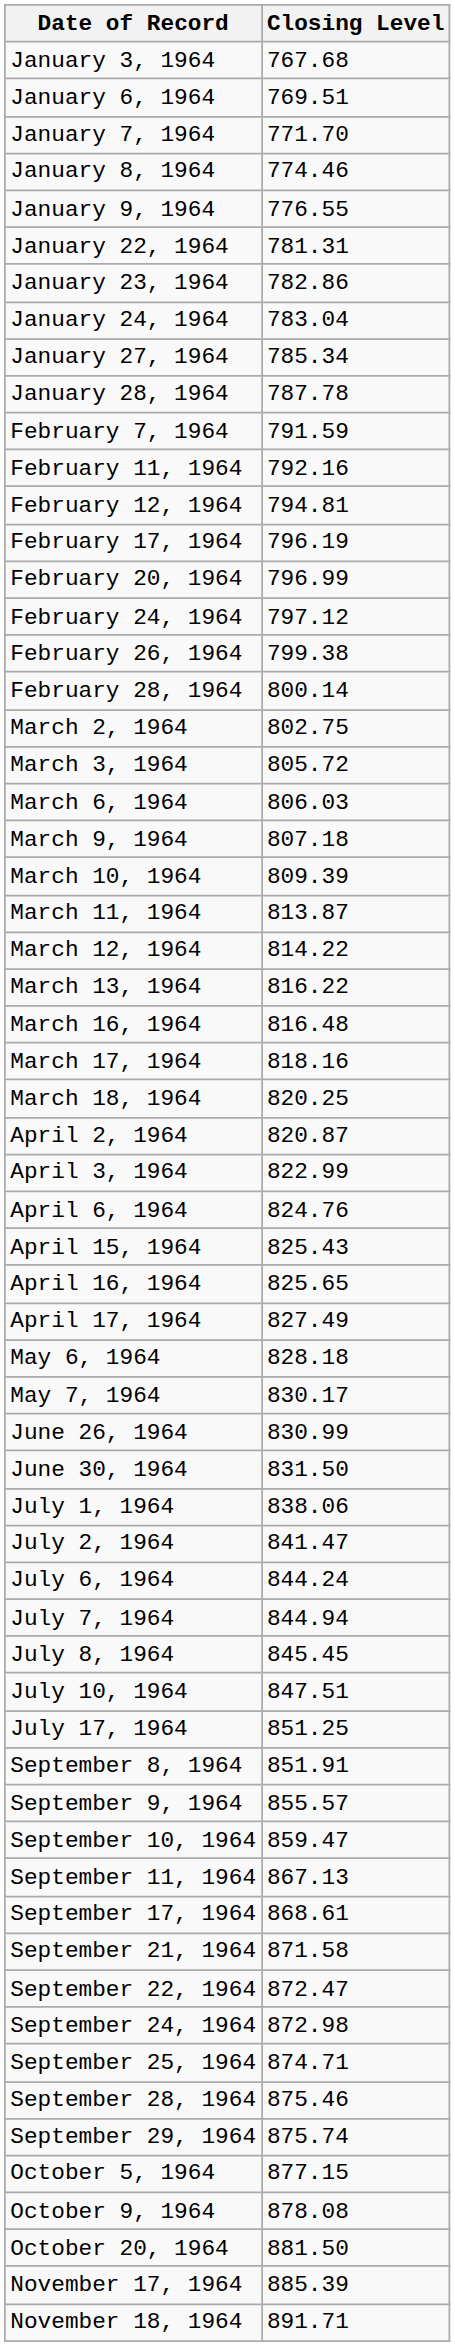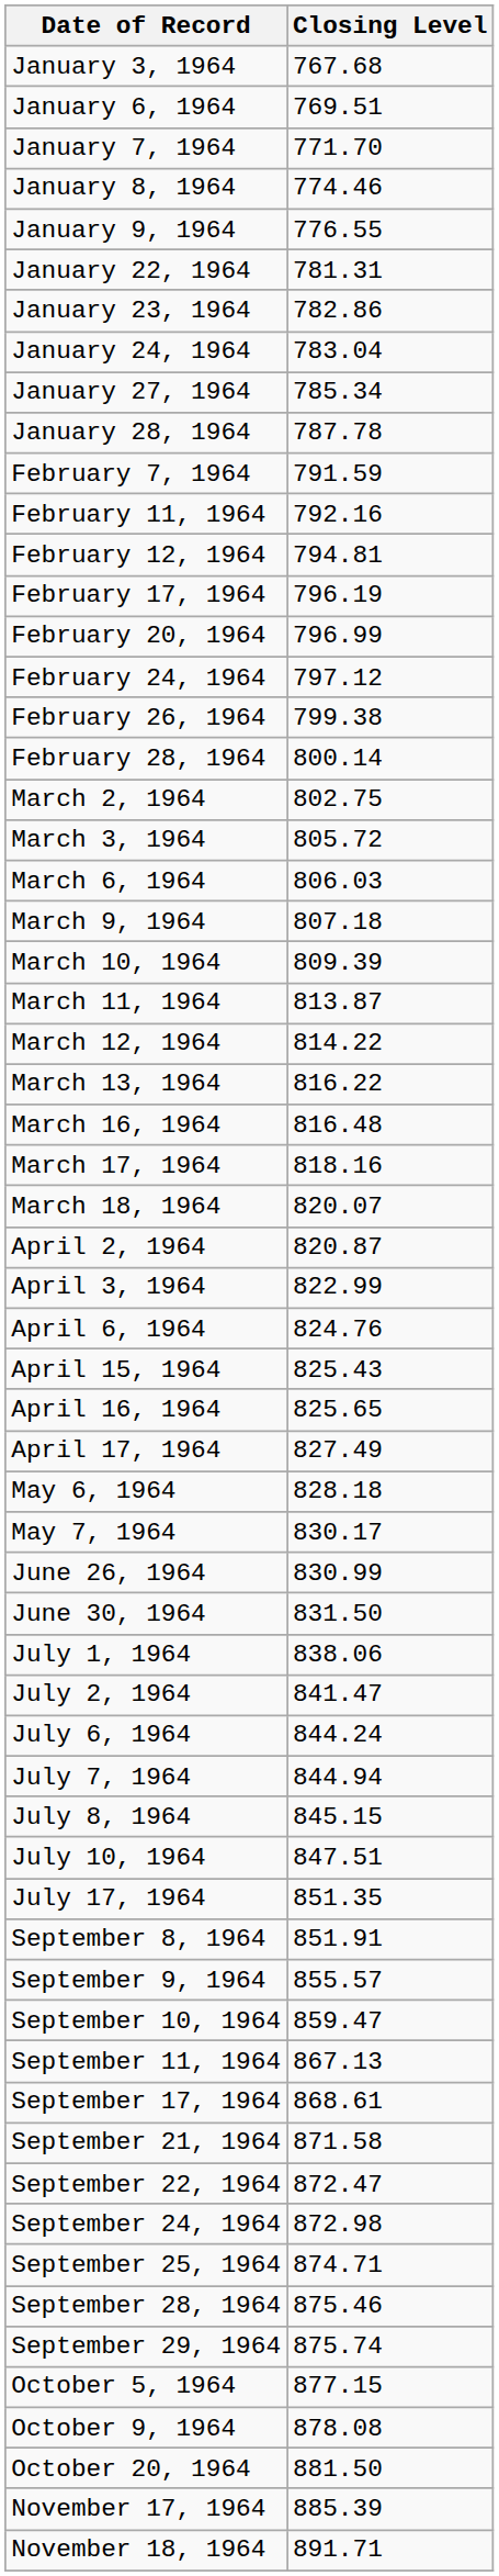March 18, 1964 | Closing Level: 820.25 -> 820.07
July 8, 1964 | Closing Level: 845.45 -> 845.15
July 17, 1964 | Closing Level: 851.25 -> 851.35
